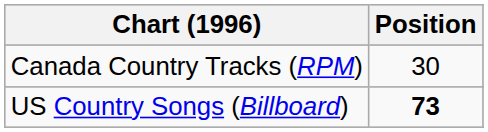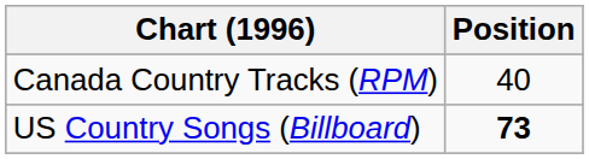Canada Country Tracks (RPM) | Position: 30 -> 40
